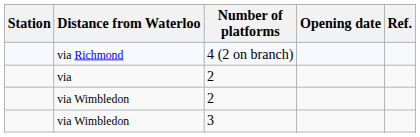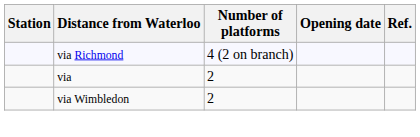- row: via Wimbledon | 3
